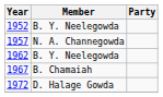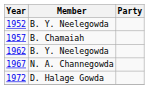1957 | Member: N. A. Channegowda -> B. Chamaiah
1967 | Member: B. Chamaiah -> N. A. Channegowda
